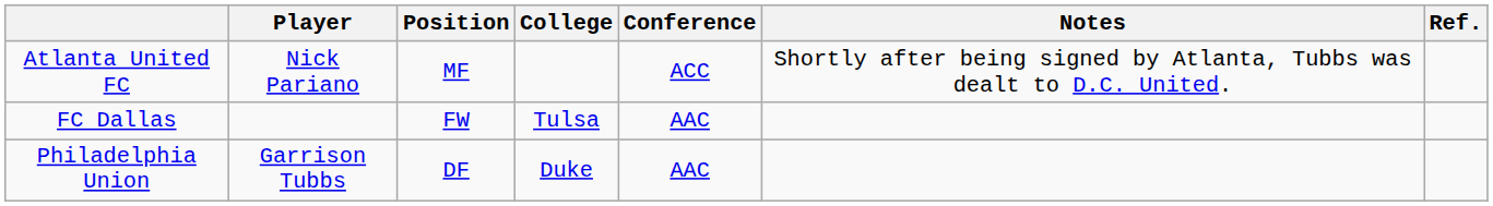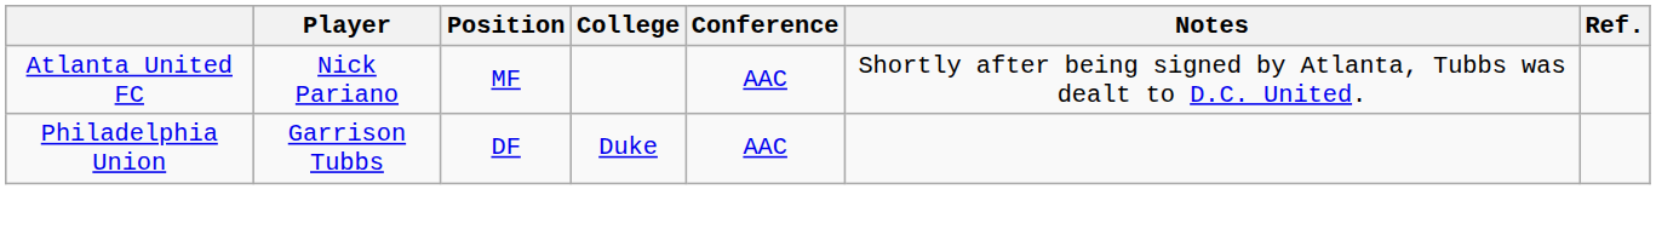Atlanta United FC | Conference: ACC -> AAC
- row: FC Dallas | FW | Tulsa | AAC
